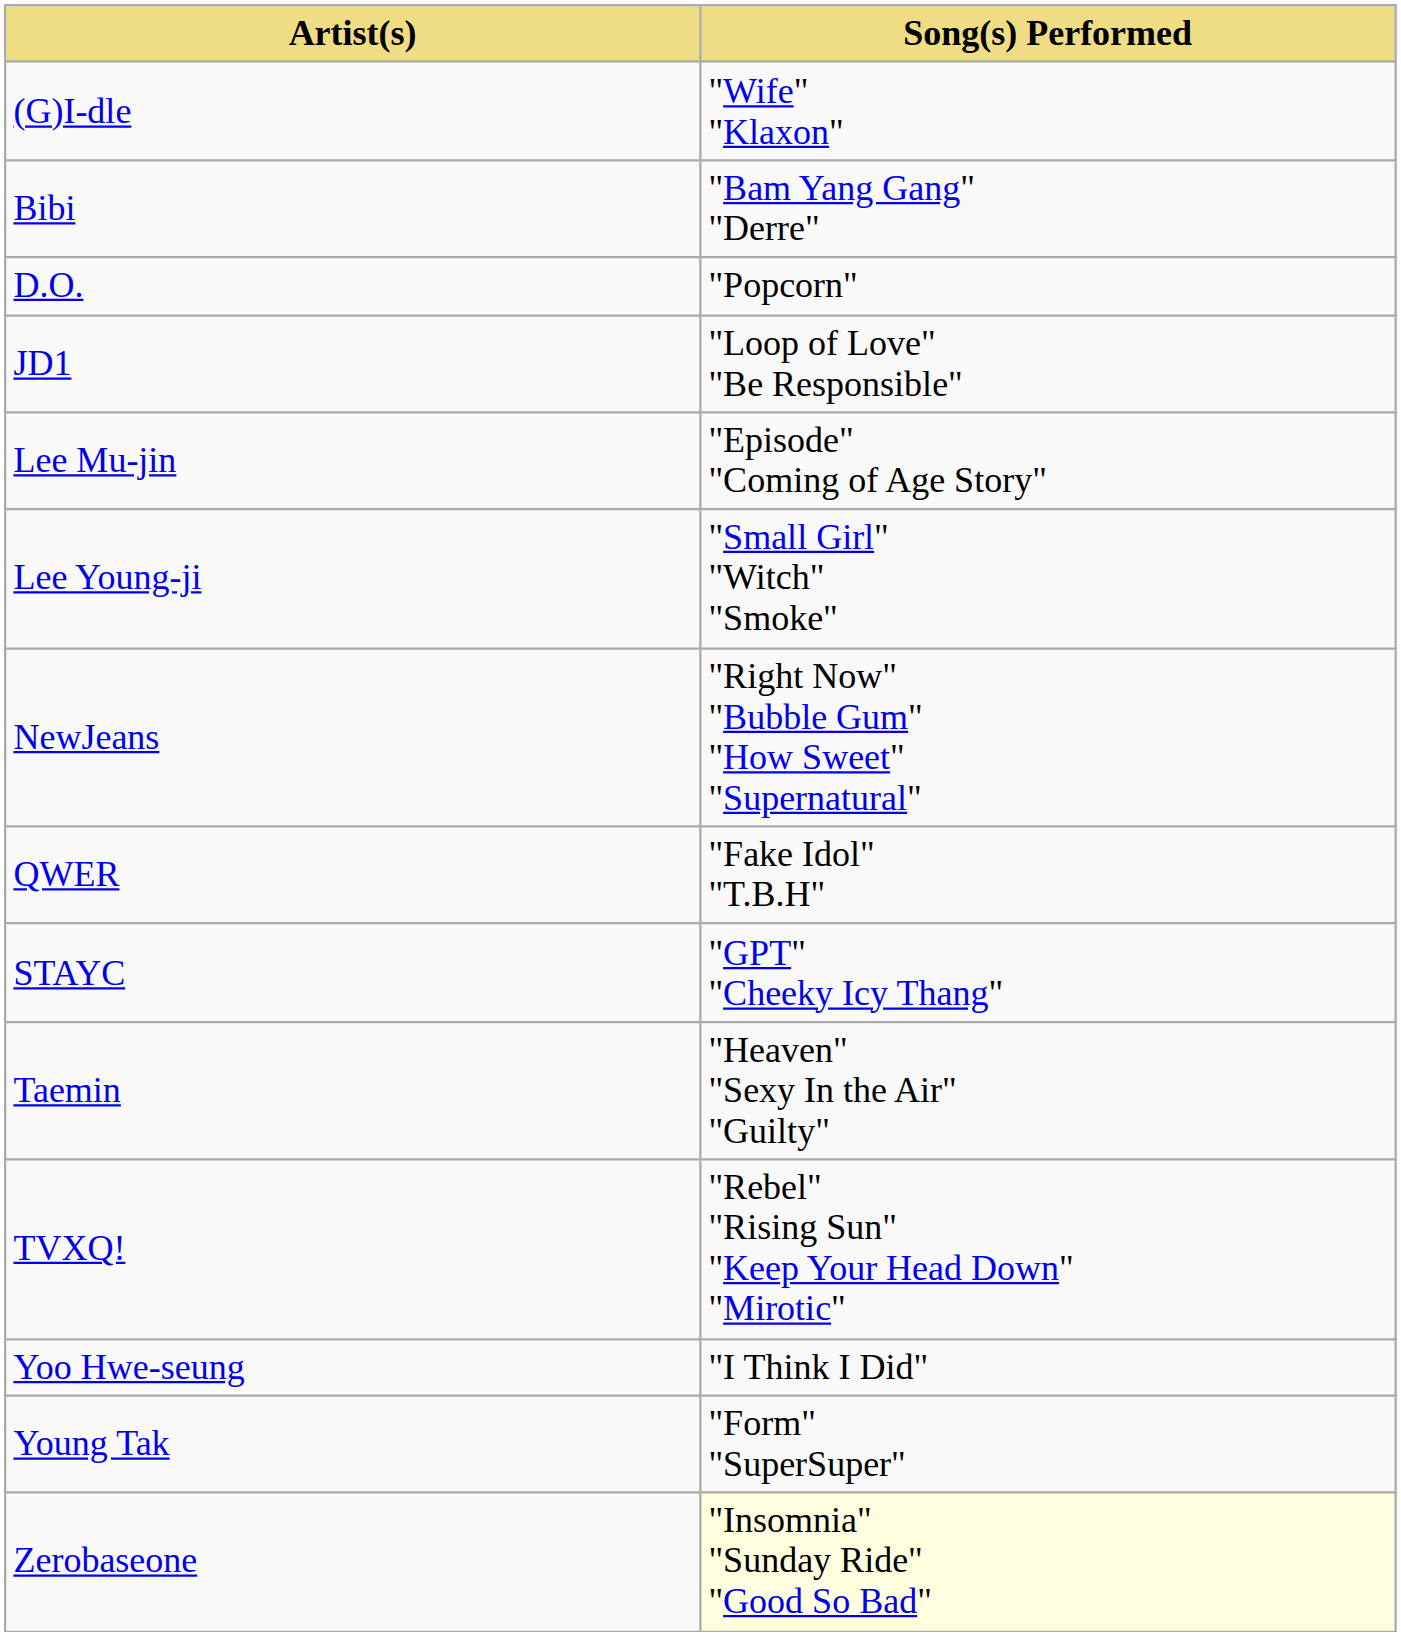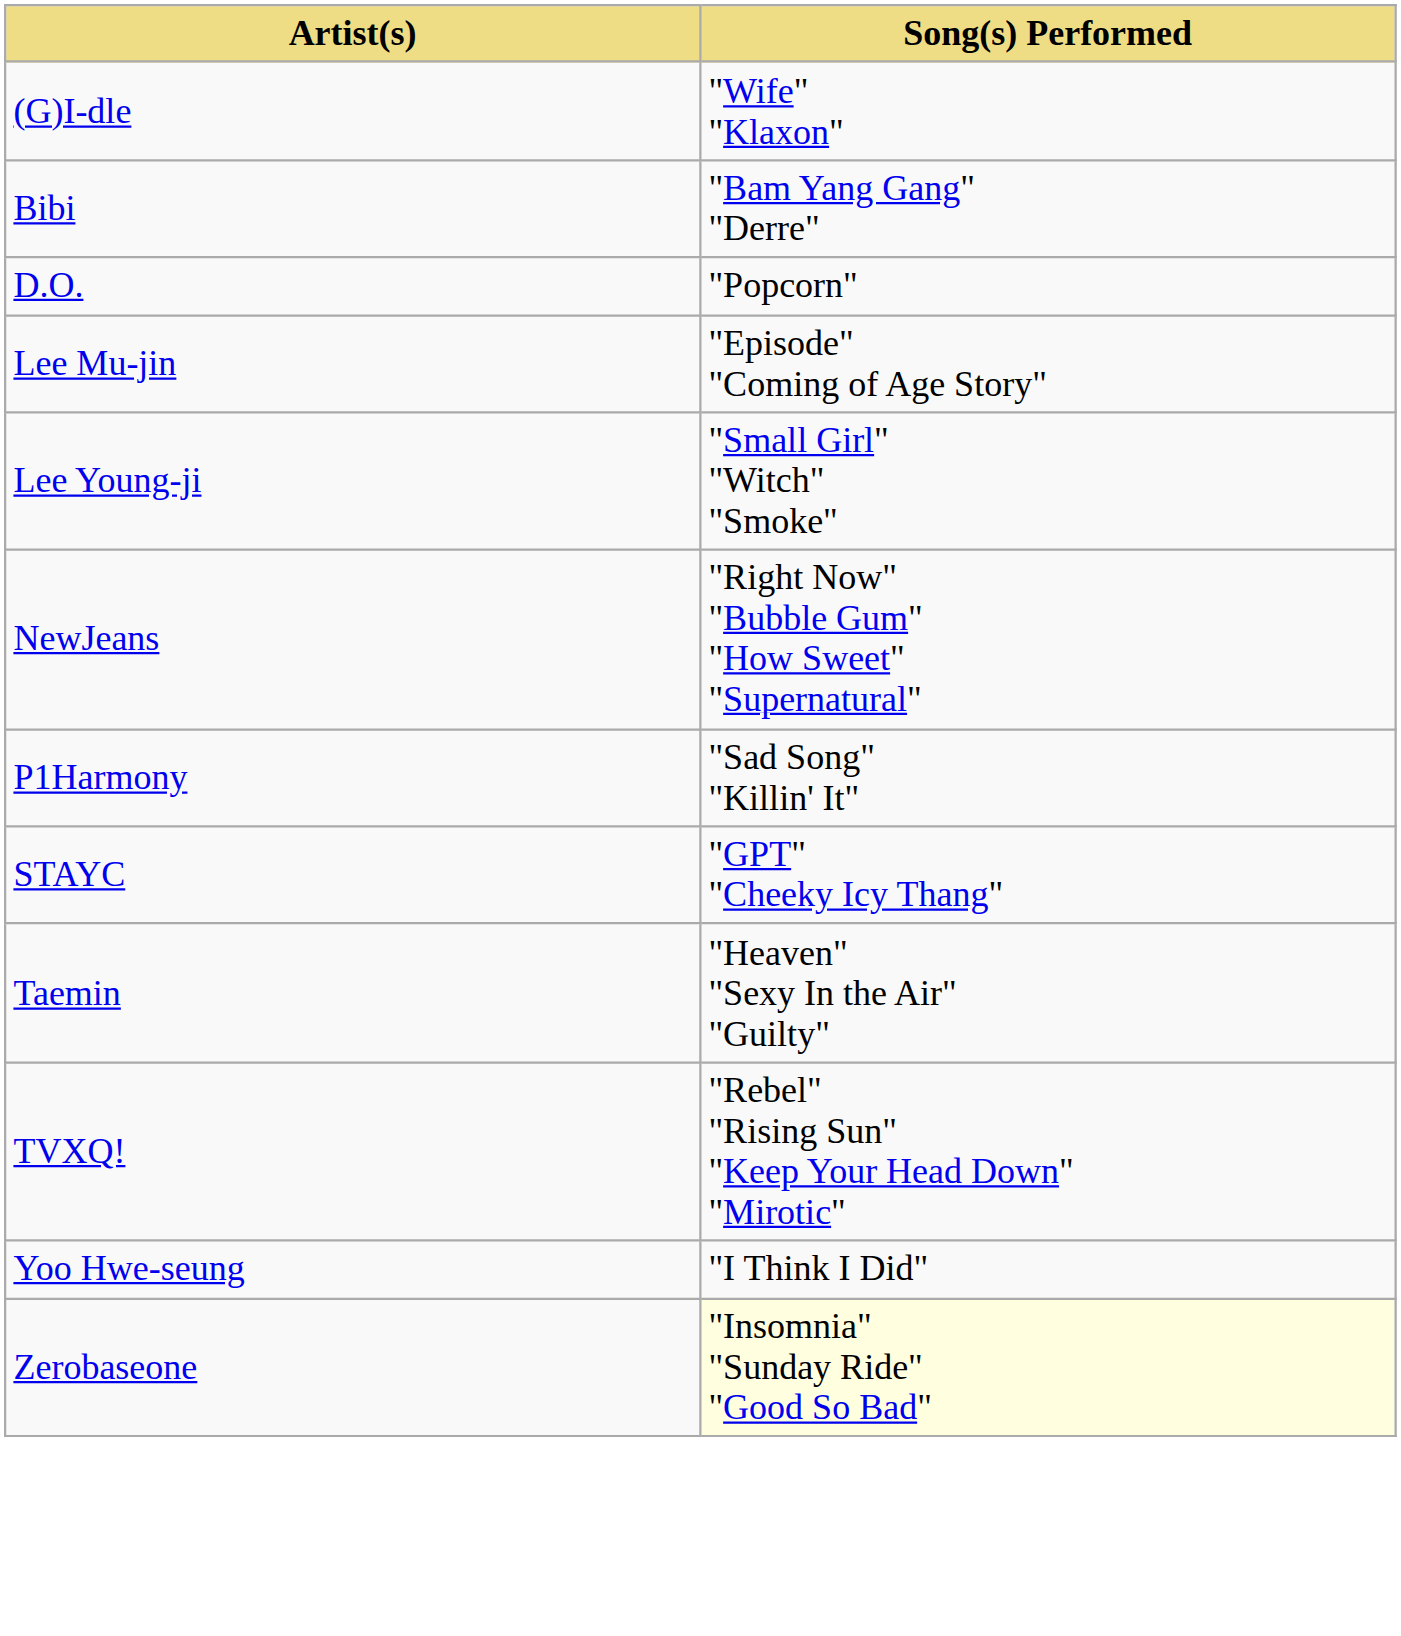- row: JD1 | "Loop of Love" "Be Responsible"
+ row: P1Harmony | "Sad Song" "Killin' It"
- row: QWER | "Fake Idol" "T.B.H"
- row: Young Tak | "Form" "SuperSuper"
